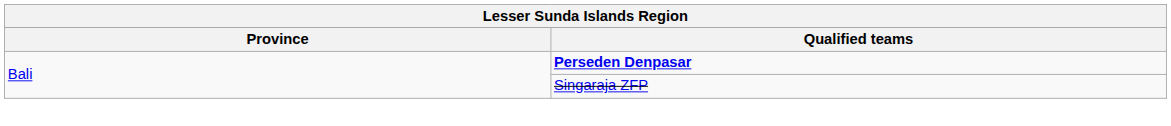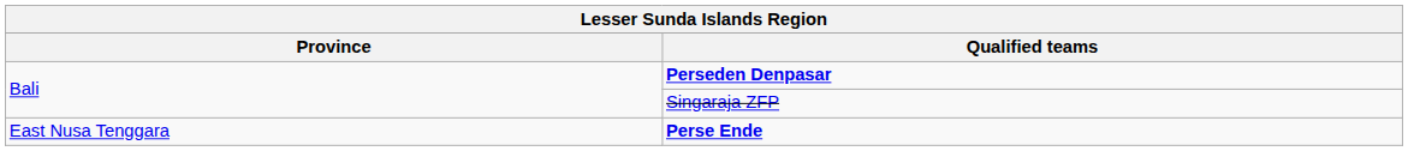+ row: East Nusa Tenggara | Perse Ende
